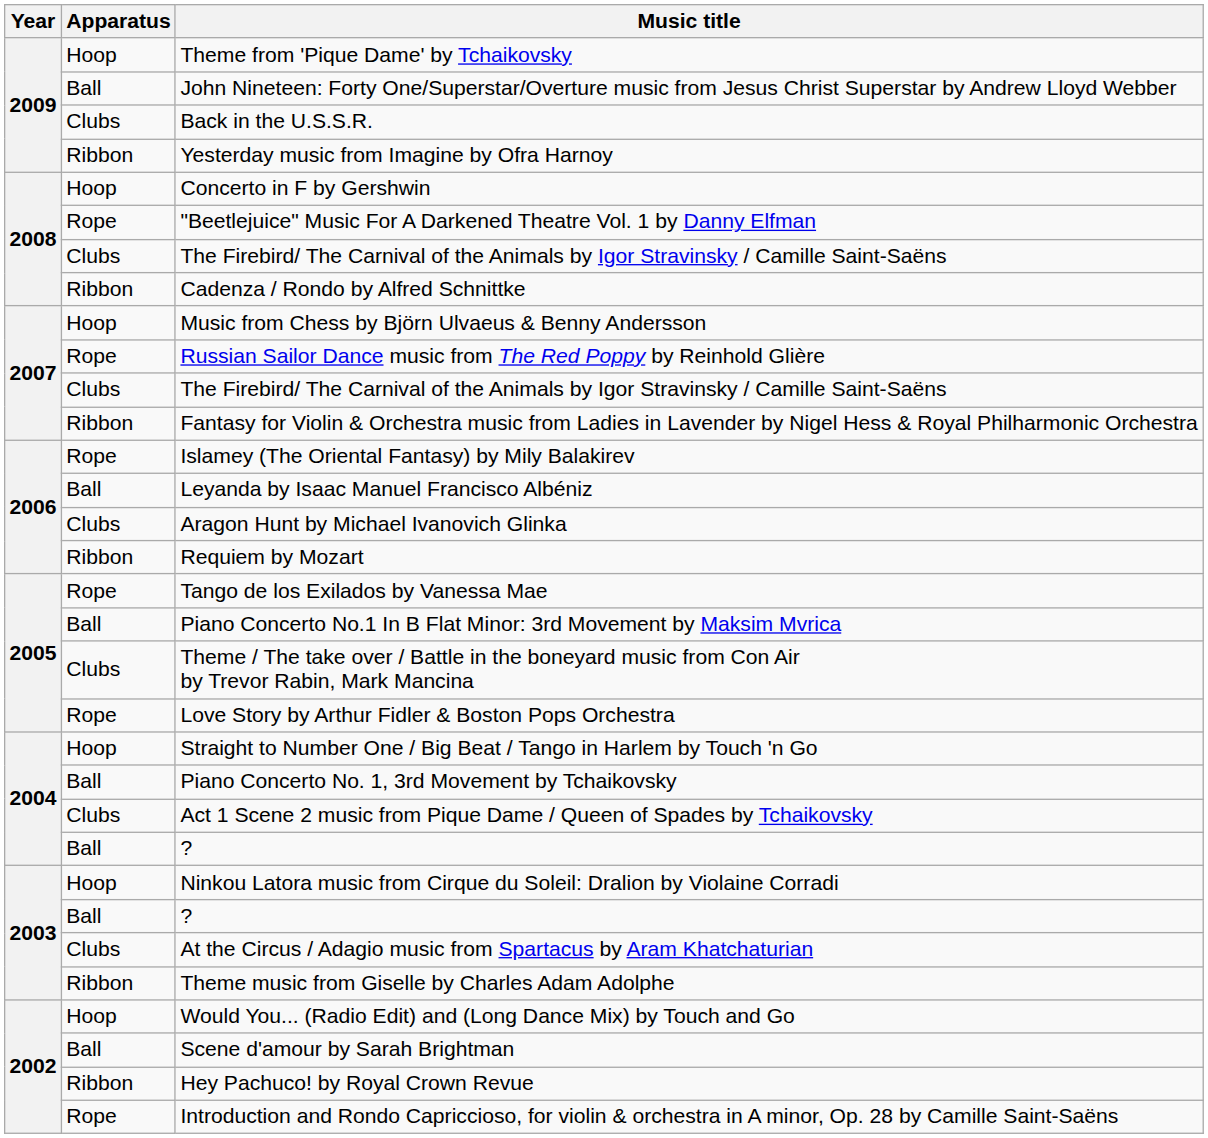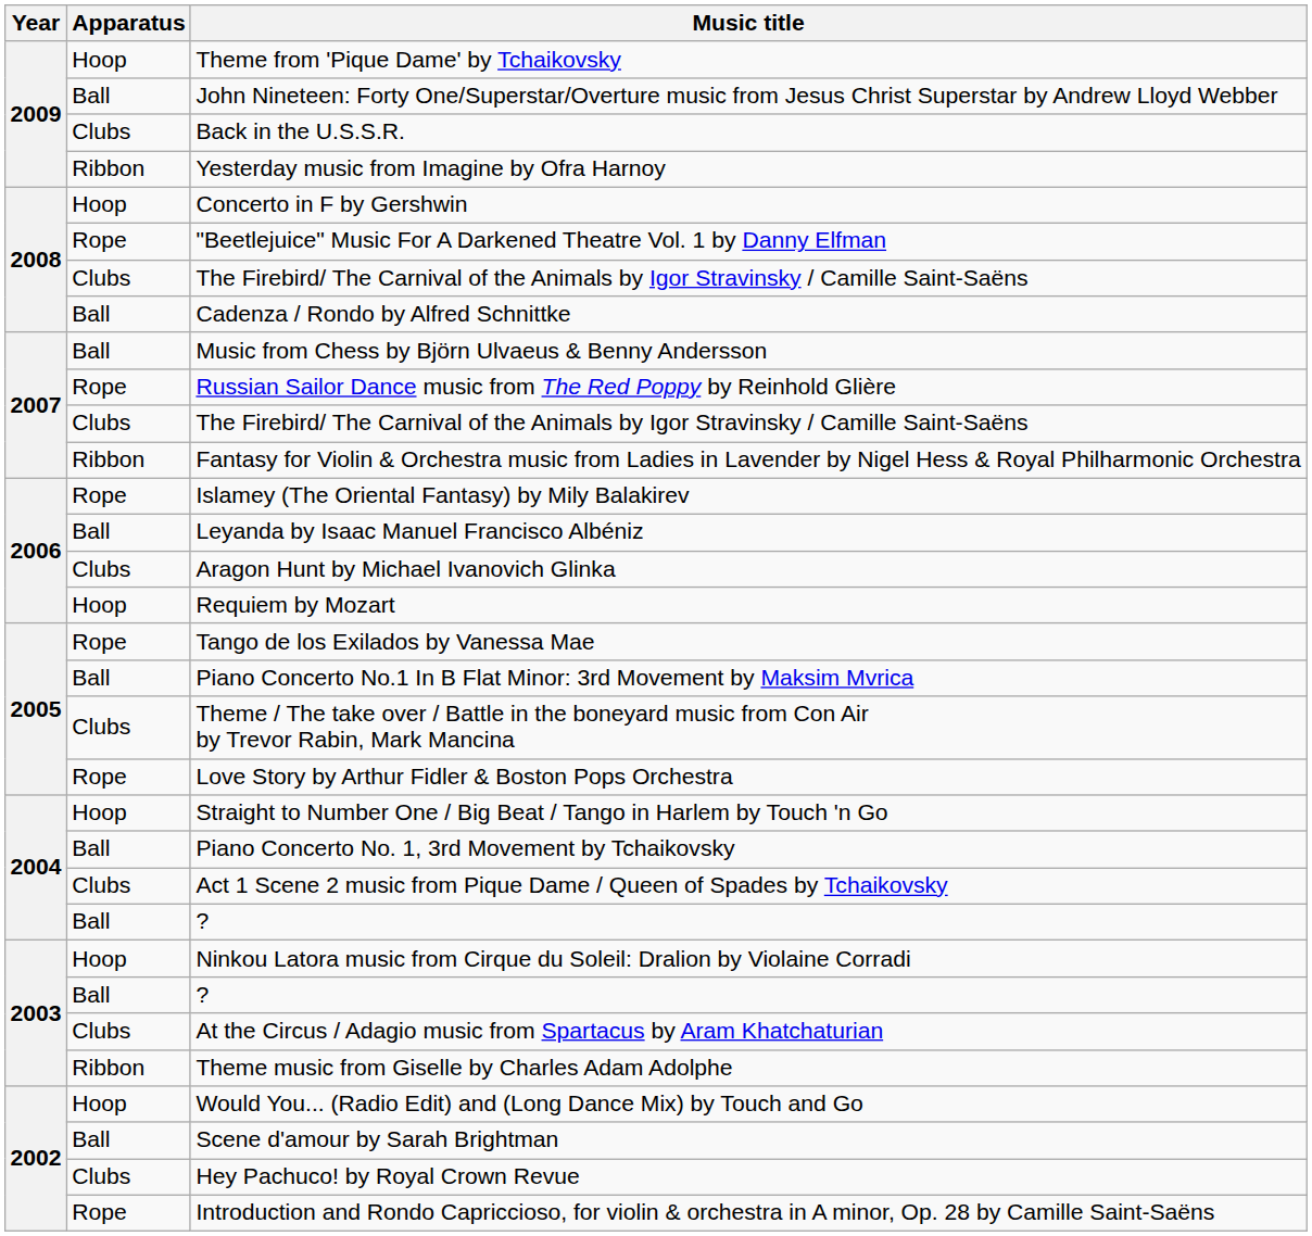Cadenza / Rondo by Alfred Schnittke | Apparatus: Ribbon -> Ball
Music from Chess by Björn Ulvaeus & Benny Andersson | Apparatus: Hoop -> Ball
Requiem by Mozart | Apparatus: Ribbon -> Hoop
Hey Pachuco! by Royal Crown Revue | Apparatus: Ribbon -> Clubs
